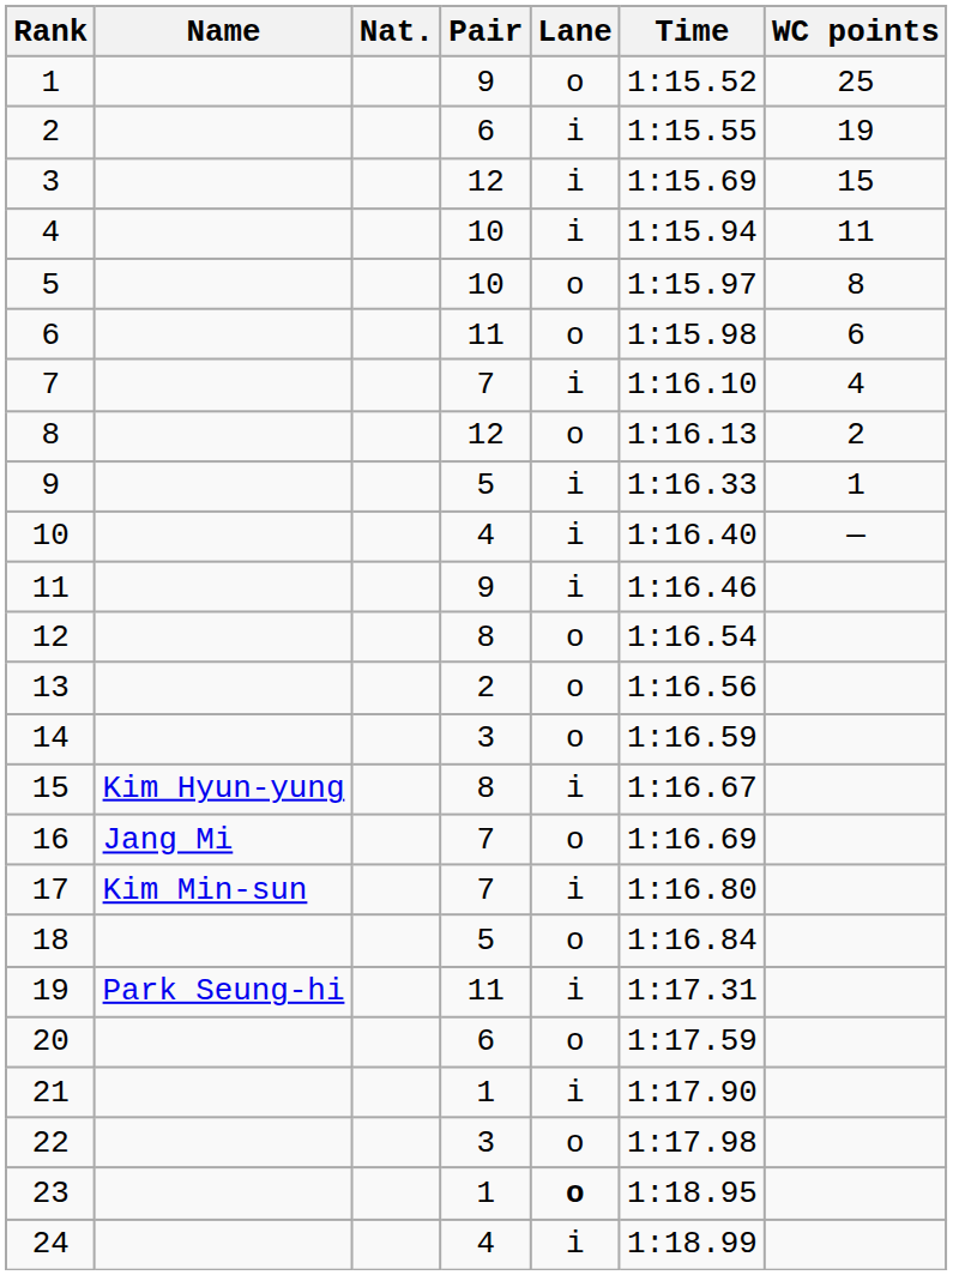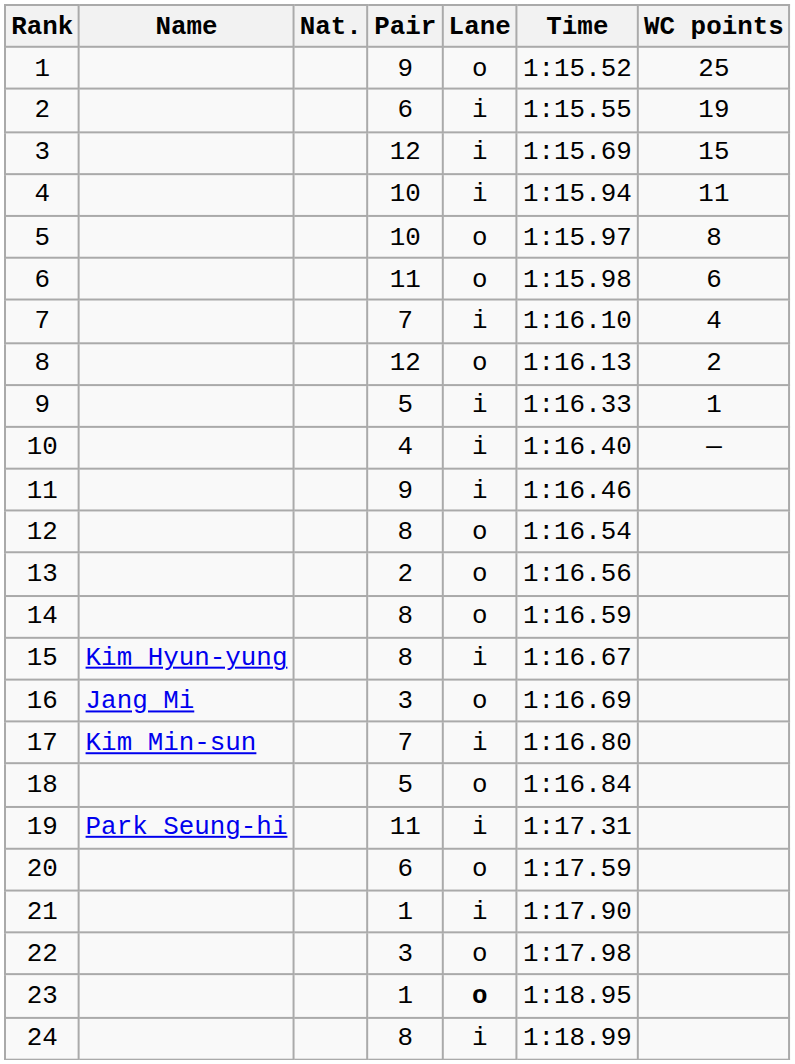14 | Pair: 3 -> 8
16 | Pair: 7 -> 3
24 | Pair: 4 -> 8
